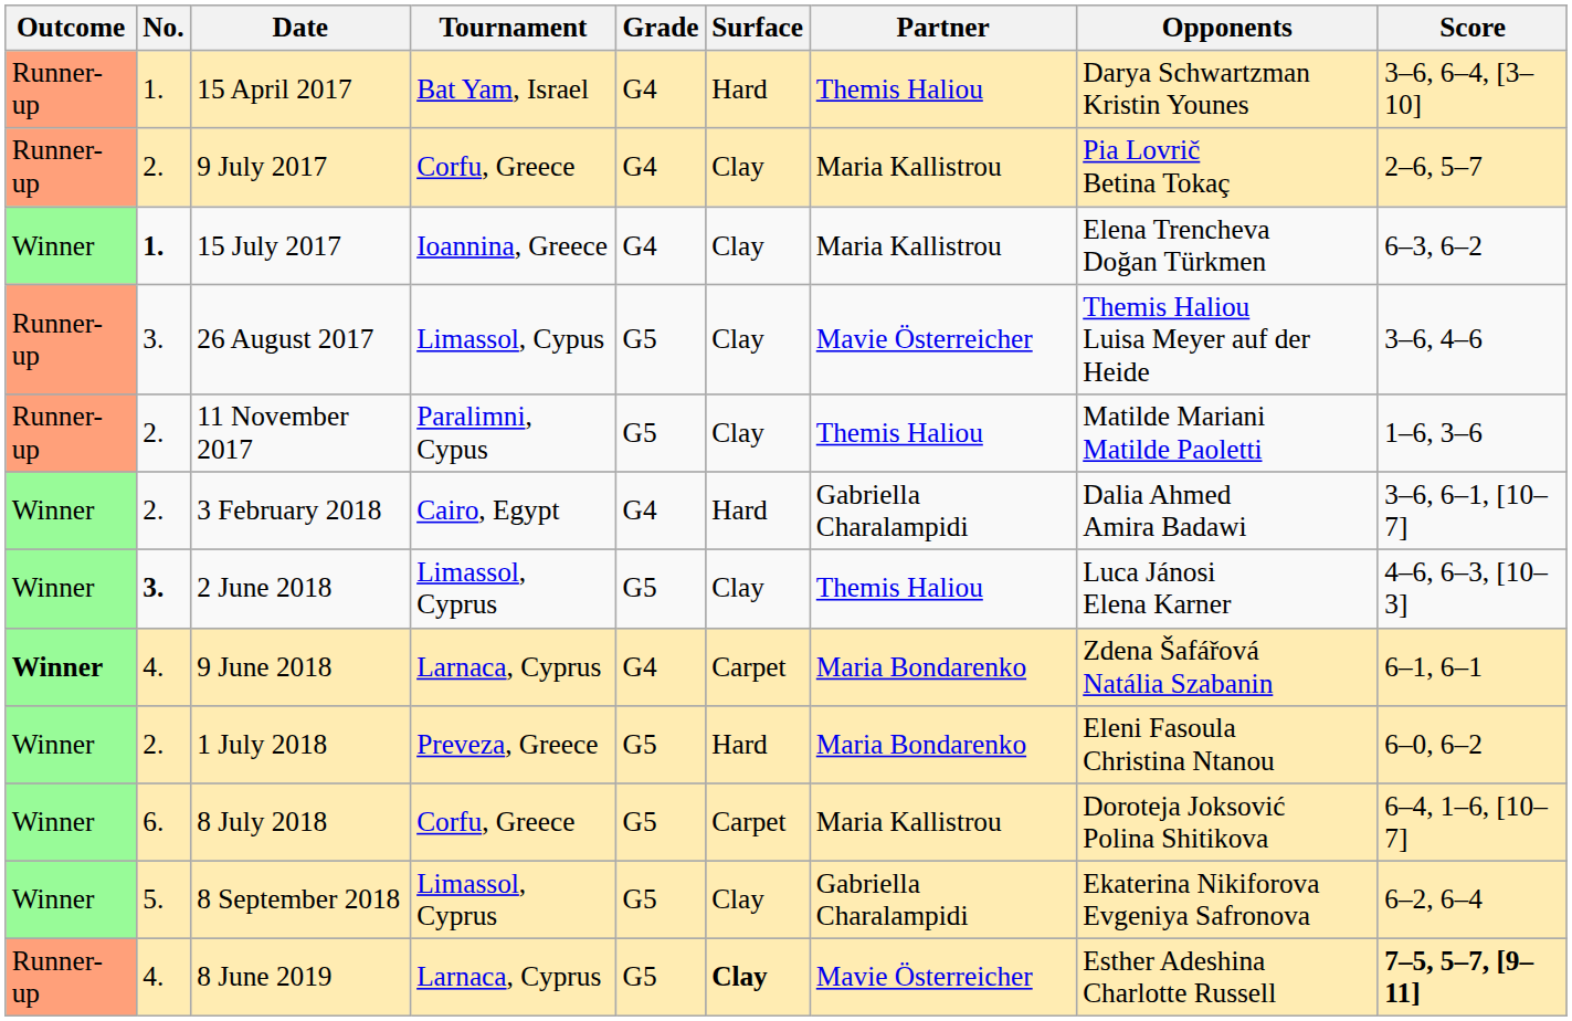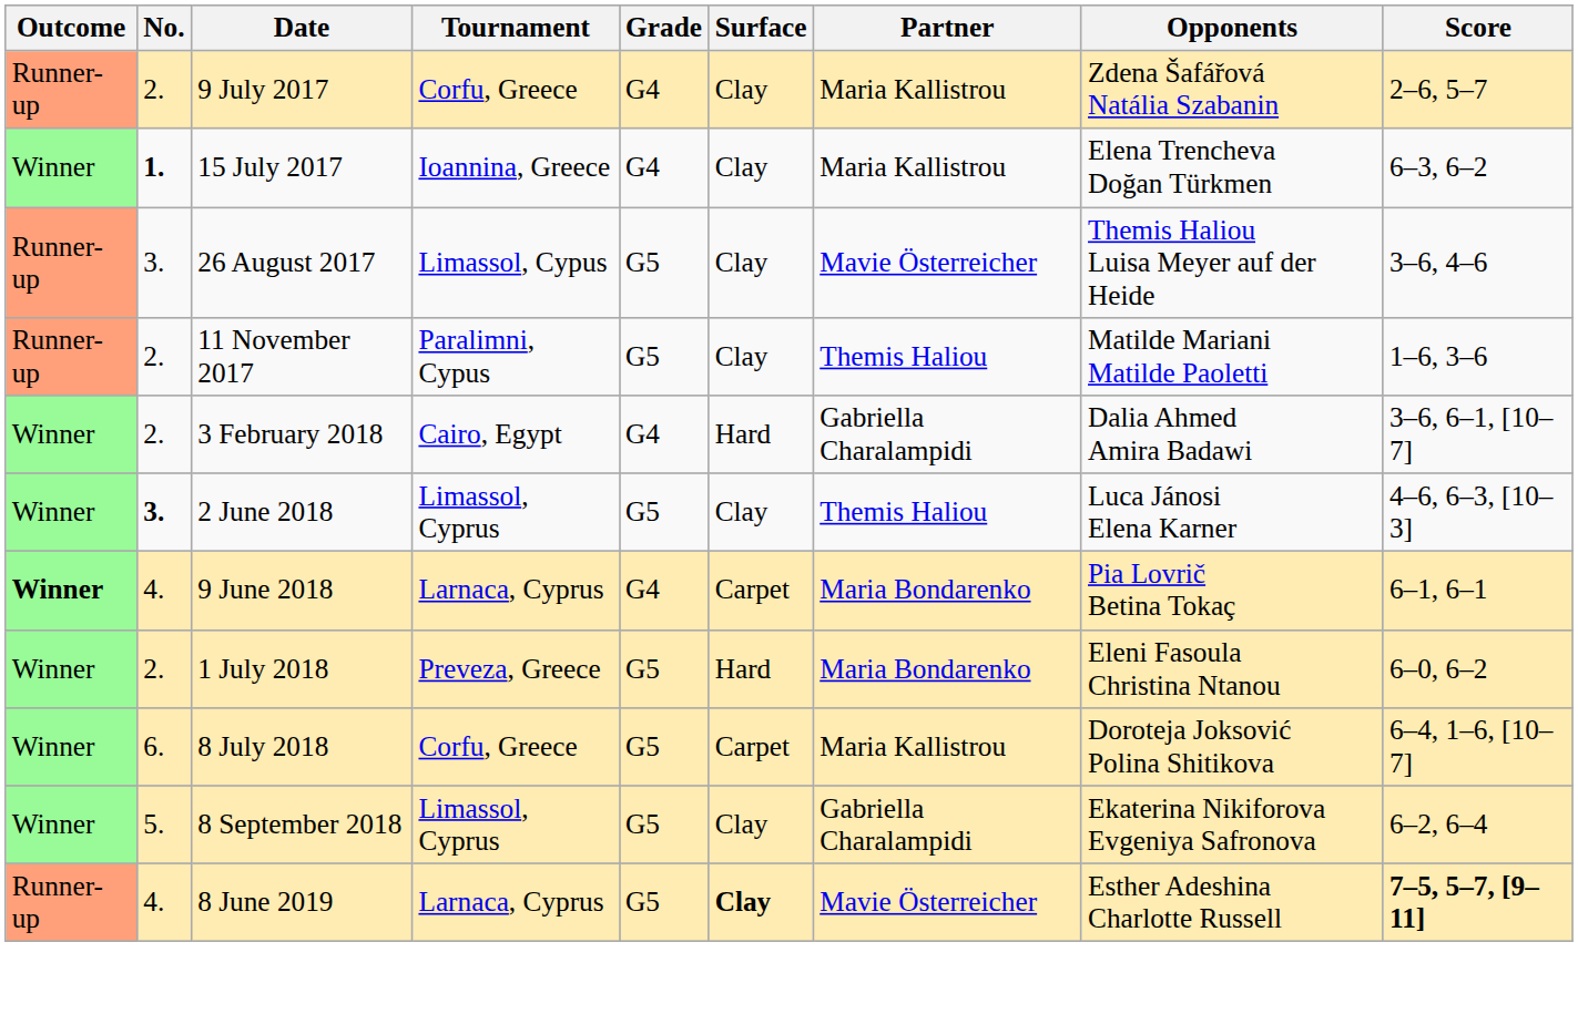- row: Runner-up | 1. | 15 April 2017 | Bat Yam, Israel | G4 | Hard | Themis Haliou | Darya Schwartzman Kristin Younes | 3–6, 6–4, [3–10]
9 July 2017 | Opponents: Pia Lovrič Betina Tokaç -> Zdena Šafářová Natália Szabanin
9 June 2018 | Opponents: Zdena Šafářová Natália Szabanin -> Pia Lovrič Betina Tokaç
